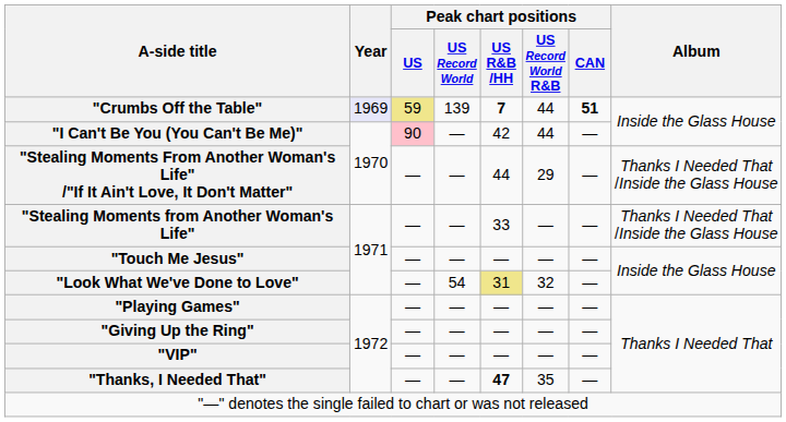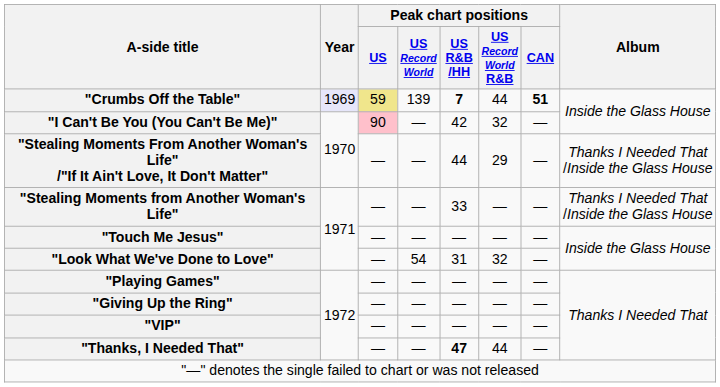"I Can't Be You (You Can't Be Me)" | Peak chart positions / US Record World R&B: 44 -> 32
"Look What We've Done to Love" | Peak chart positions / US R&B /HH: khaki background -> no background
"Thanks, I Needed That" | Peak chart positions / US Record World R&B: 35 -> 44
